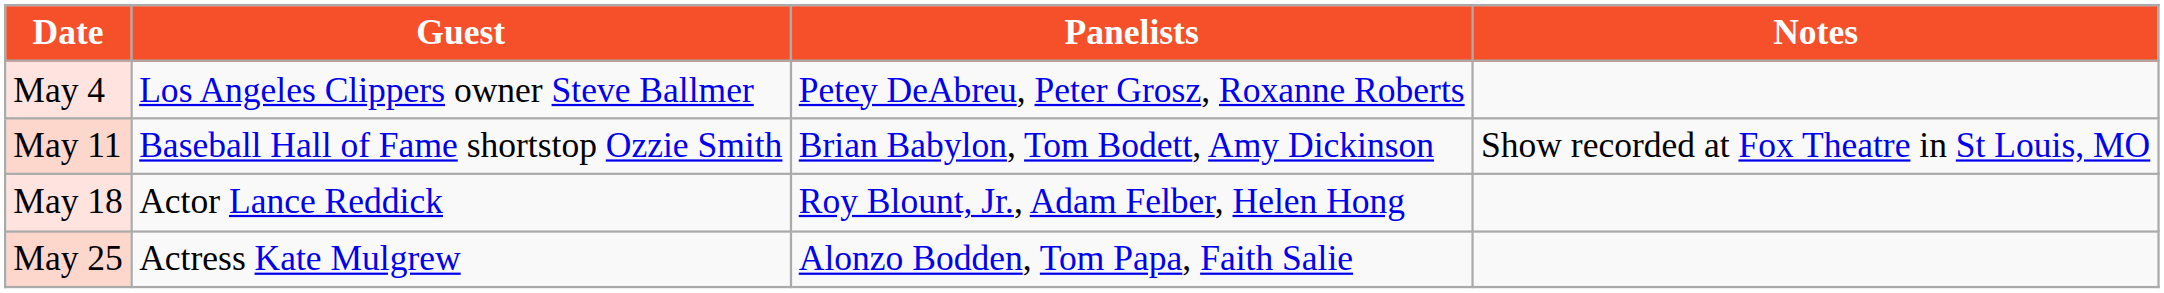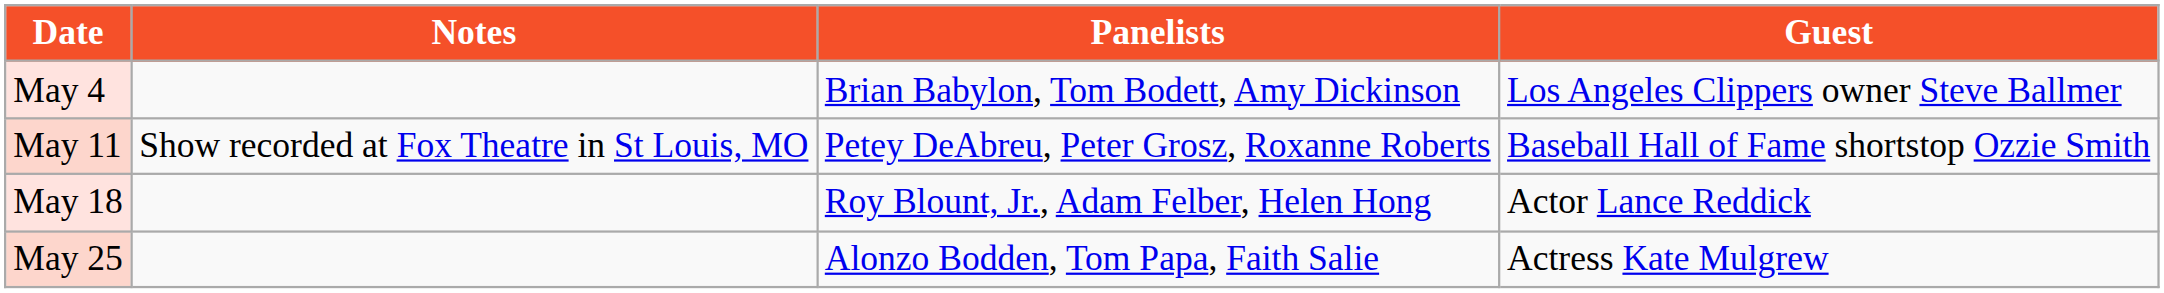columns swapped: Guest <-> Notes
May 4 | Panelists: Petey DeAbreu, Peter Grosz, Roxanne Roberts -> Brian Babylon, Tom Bodett, Amy Dickinson
May 11 | Panelists: Brian Babylon, Tom Bodett, Amy Dickinson -> Petey DeAbreu, Peter Grosz, Roxanne Roberts
